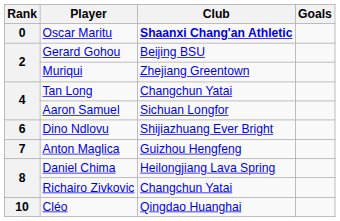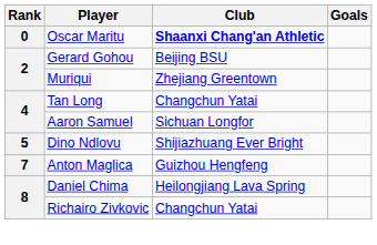Dino Ndlovu | Rank: 6 -> 5
- row: 10 | Cléo | Qingdao Huanghai
